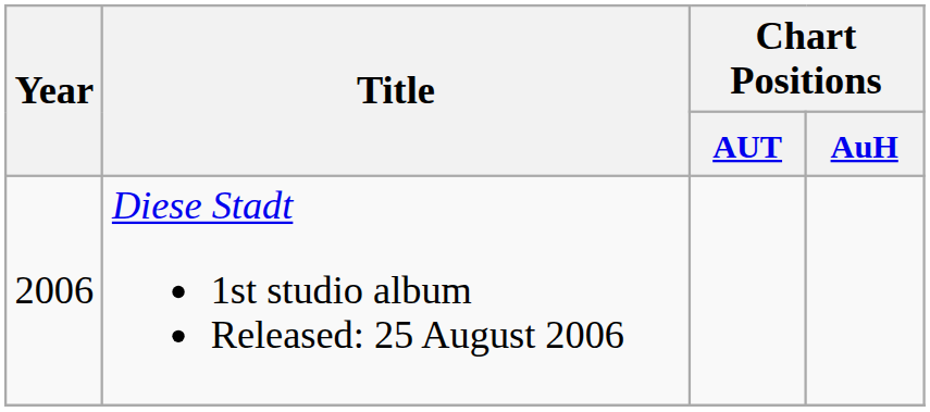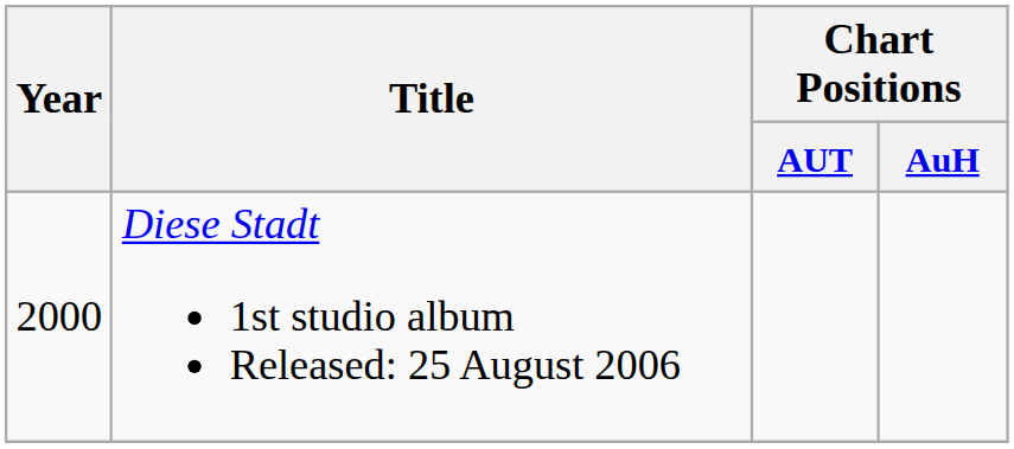Diese Stadt 1st studio album Released: 25 August 2006 | Year: 2006 -> 2000
